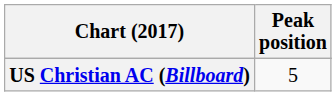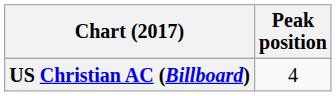US Christian AC (Billboard) | Peak position: 5 -> 4
